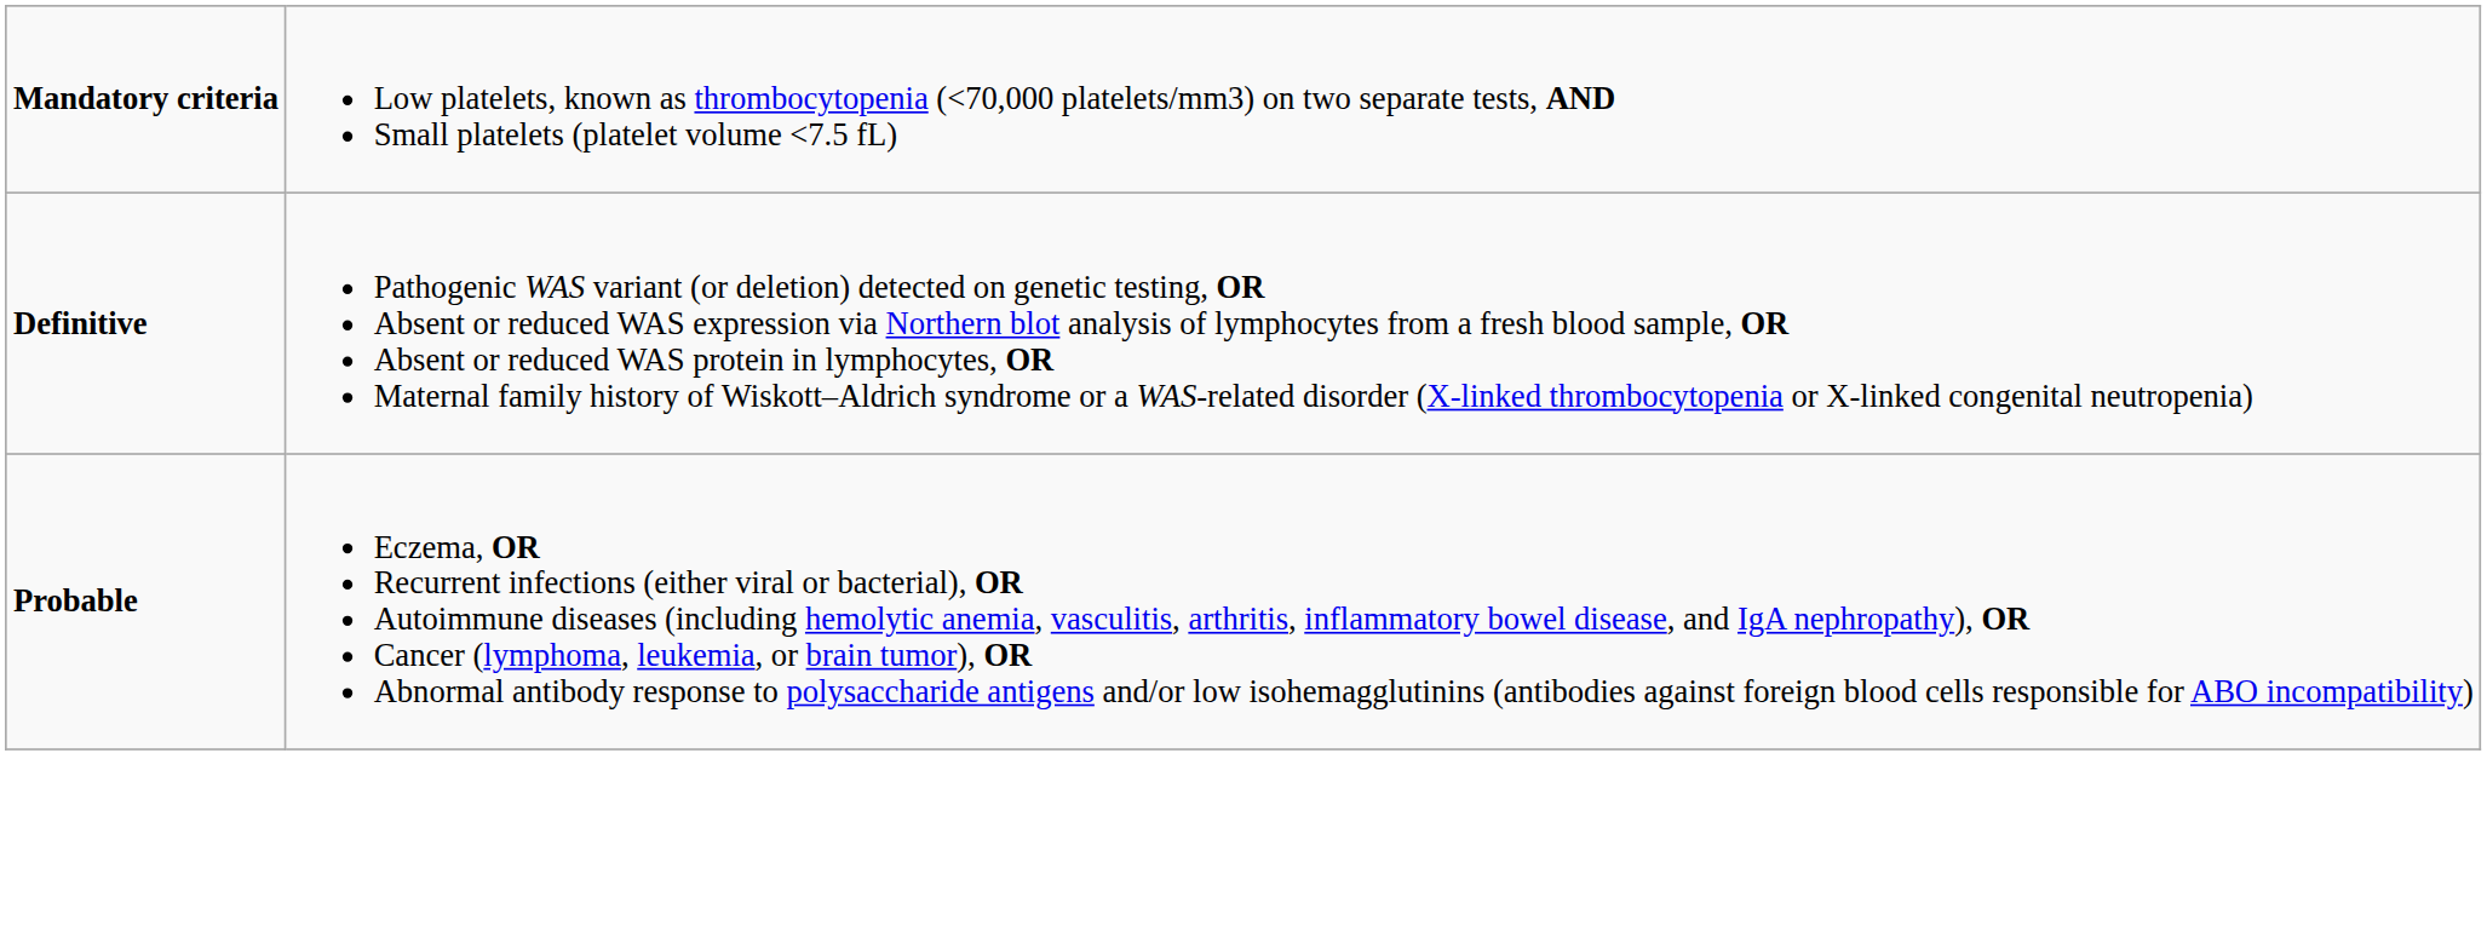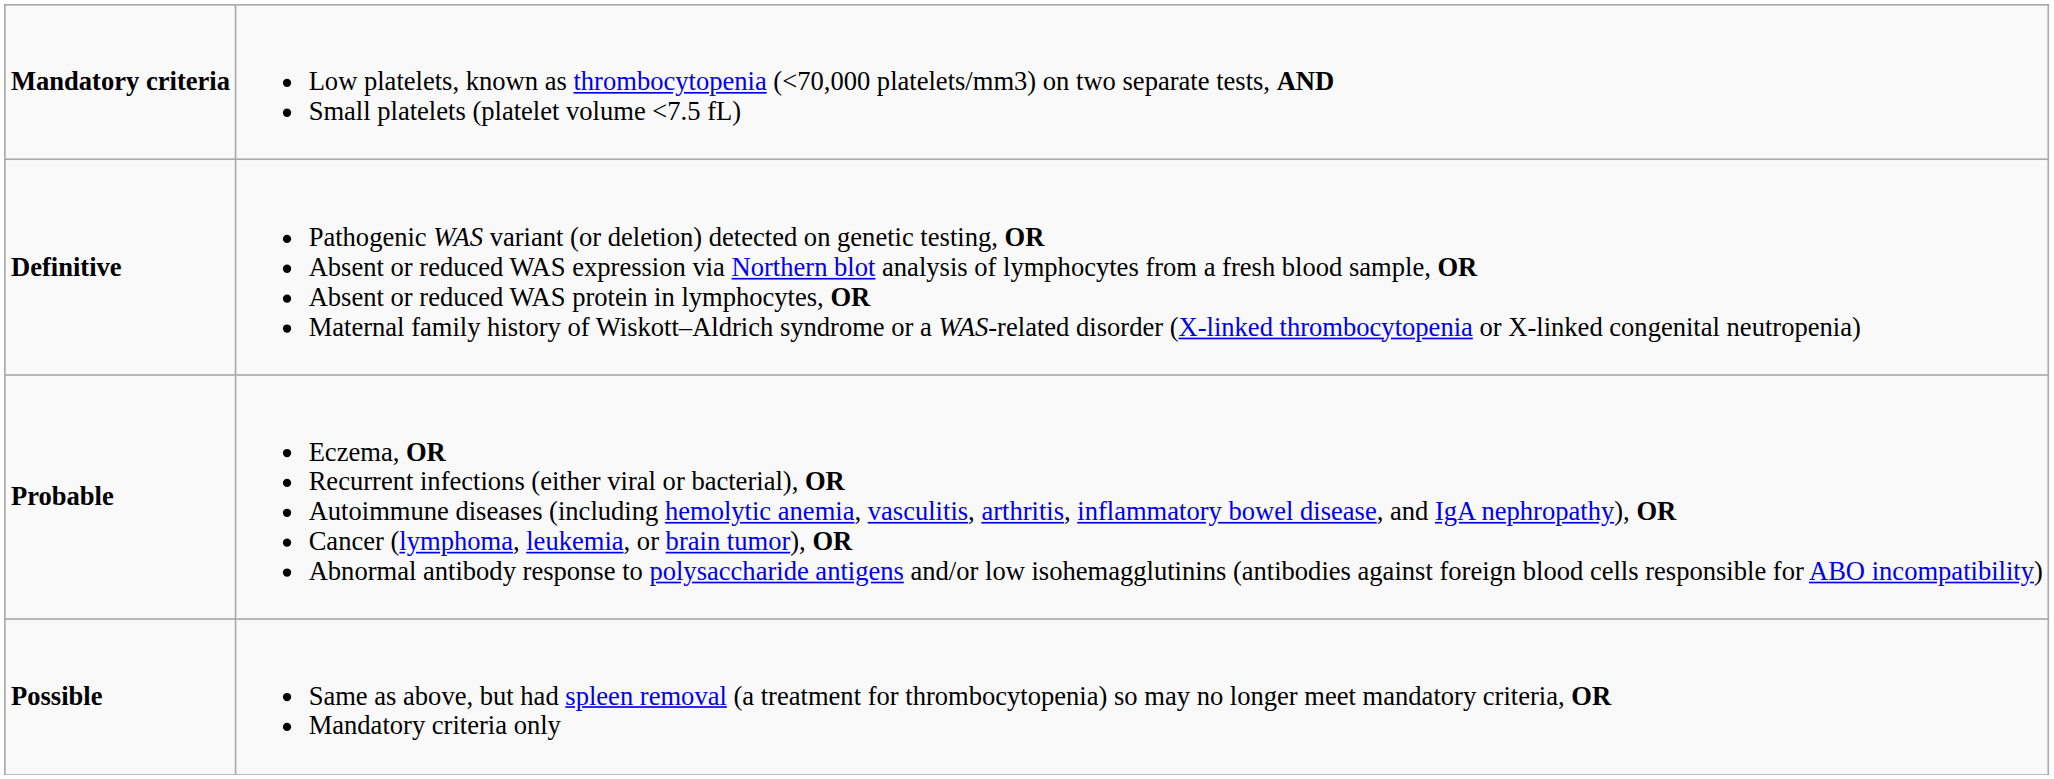+ row: Possible | Same as above, but had spleen removal (a treatment for thrombocytopenia) so may no longer meet mandatory criteria, OR Mandatory criteria only
